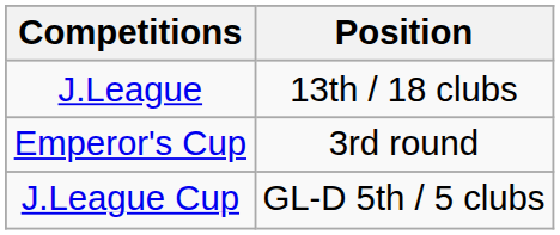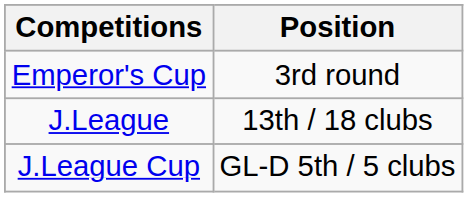rows swapped: J.League <-> Emperor's Cup
